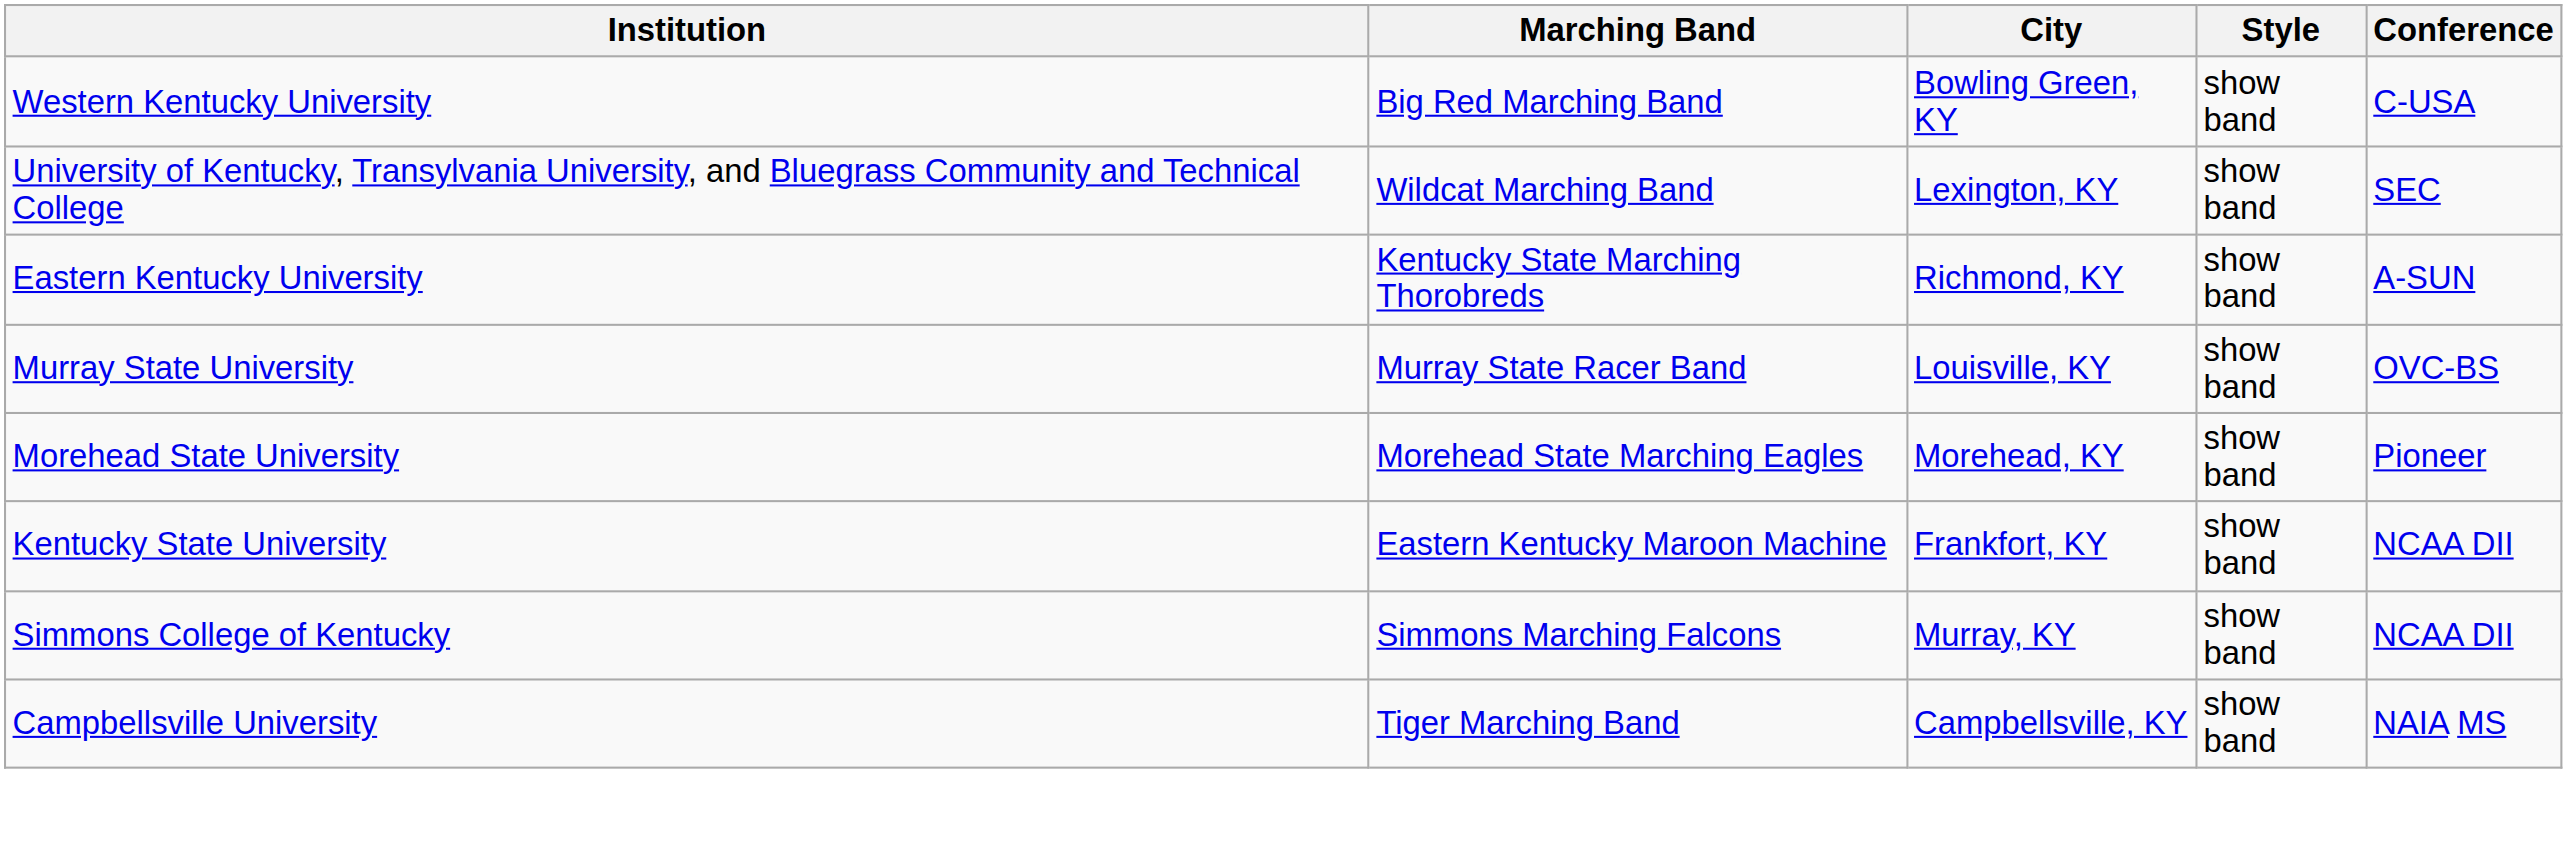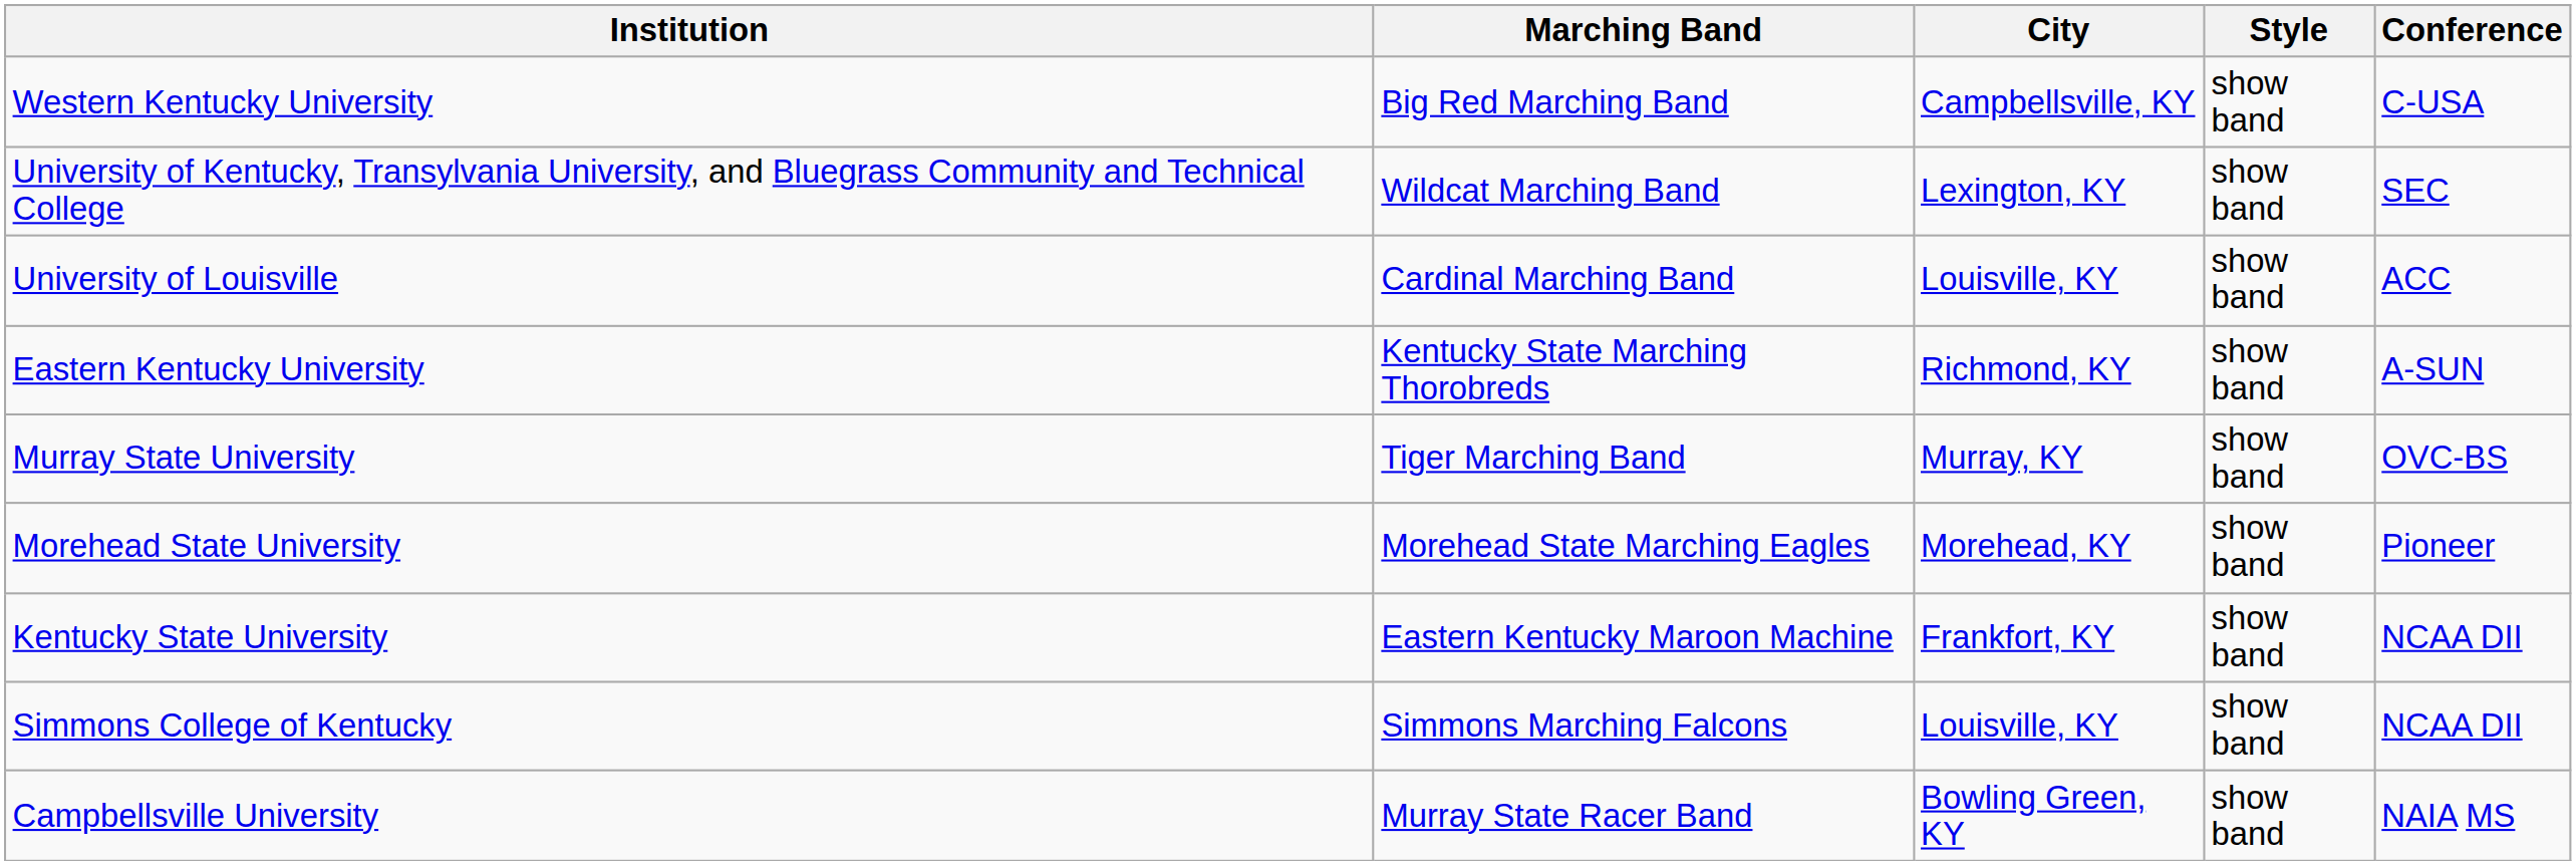Western Kentucky University | City: Bowling Green, KY -> Campbellsville, KY
+ row: University of Louisville | Cardinal Marching Band | Louisville, KY | show band | ACC
Murray State University | Marching Band: Murray State Racer Band -> Tiger Marching Band
Murray State University | City: Louisville, KY -> Murray, KY
Simmons College of Kentucky | City: Murray, KY -> Louisville, KY
Campbellsville University | Marching Band: Tiger Marching Band -> Murray State Racer Band
Campbellsville University | City: Campbellsville, KY -> Bowling Green, KY
